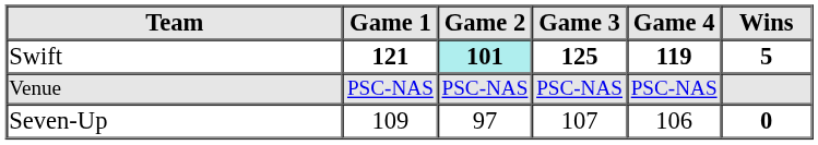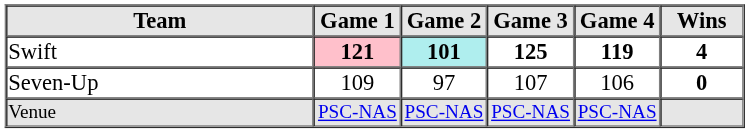Swift | Game 1: no background -> pink background
Swift | Wins: 5 -> 4
rows swapped: Seven-Up <-> Venue
